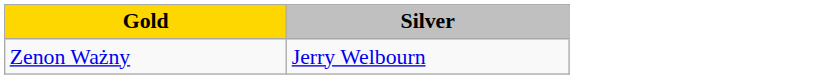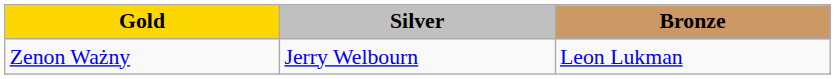+ column: Bronze | Leon Lukman
